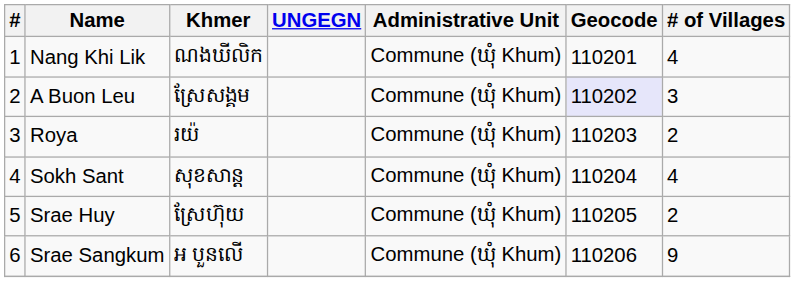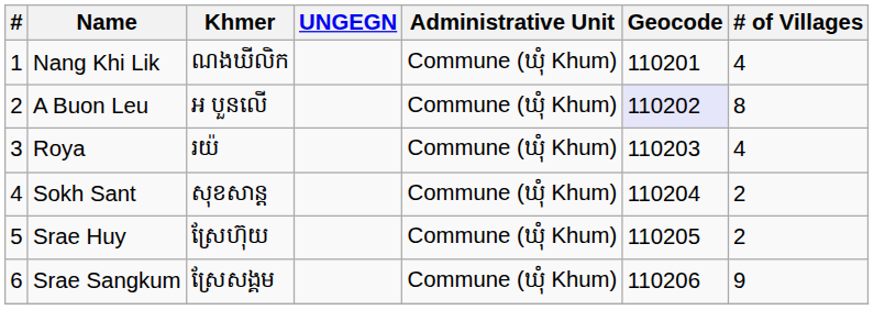A Buon Leu | Khmer: ស្រែសង្គម -> អ បួនលើ
A Buon Leu | # of Villages: 3 -> 8
Roya | # of Villages: 2 -> 4
Sokh Sant | # of Villages: 4 -> 2
Srae Sangkum | Khmer: អ បួនលើ -> ស្រែសង្គម
